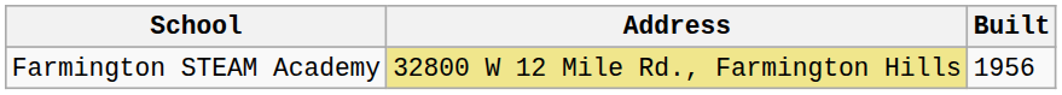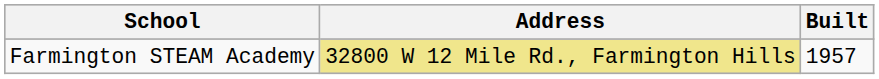Farmington STEAM Academy | Built: 1956 -> 1957
